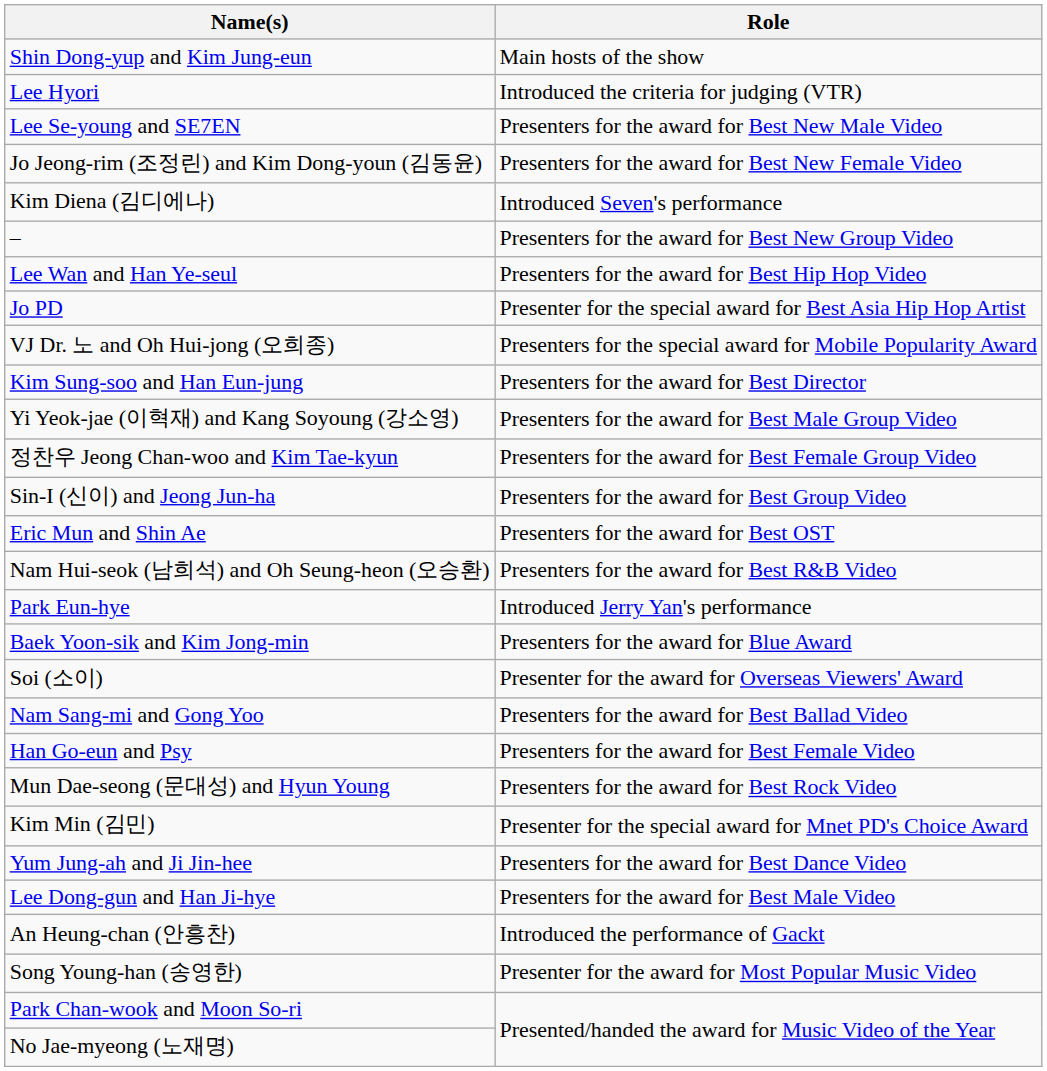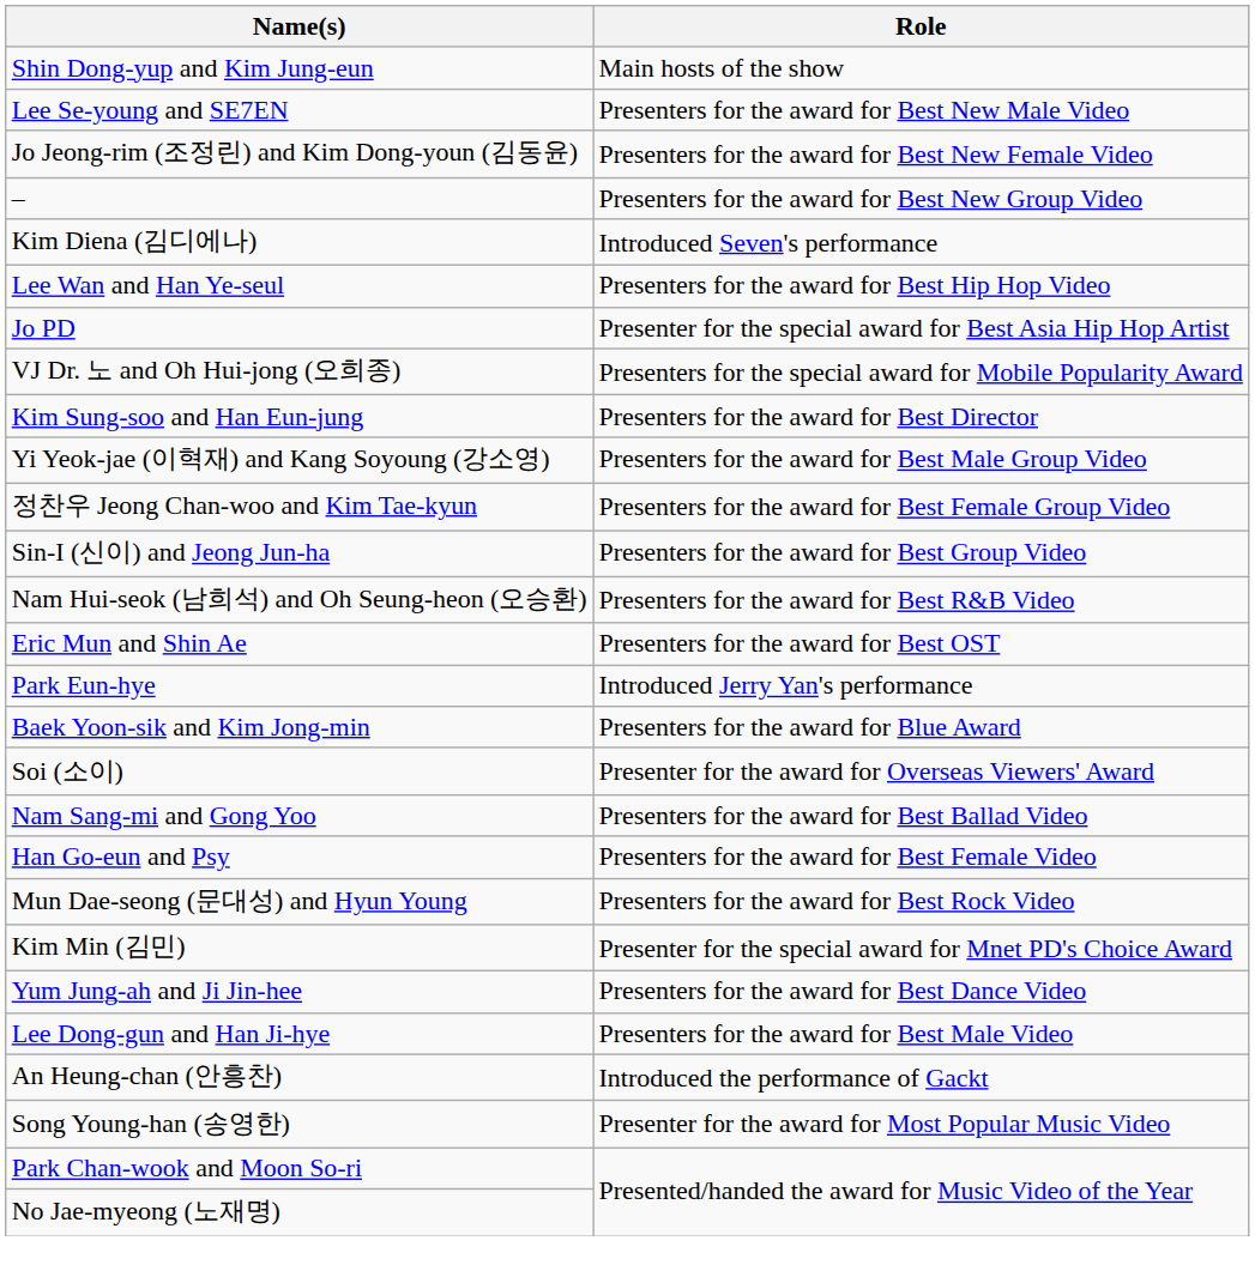- row: Lee Hyori | Introduced the criteria for judging (VTR)
rows swapped: – <-> Kim Diena (김디에나)
rows swapped: Eric Mun and Shin Ae <-> Nam Hui-seok (남희석) and Oh Seung-heon (오승환)
